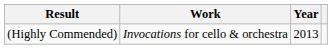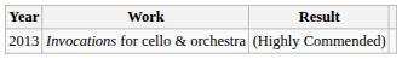columns swapped: Year <-> Result
